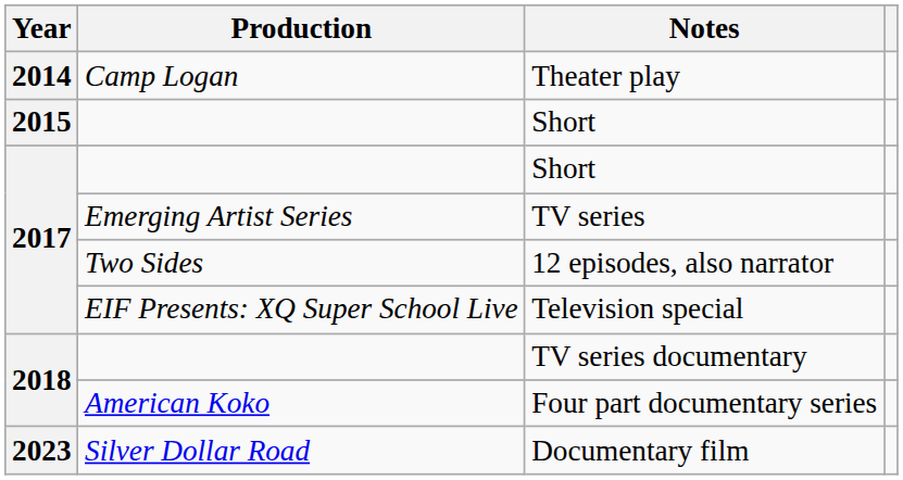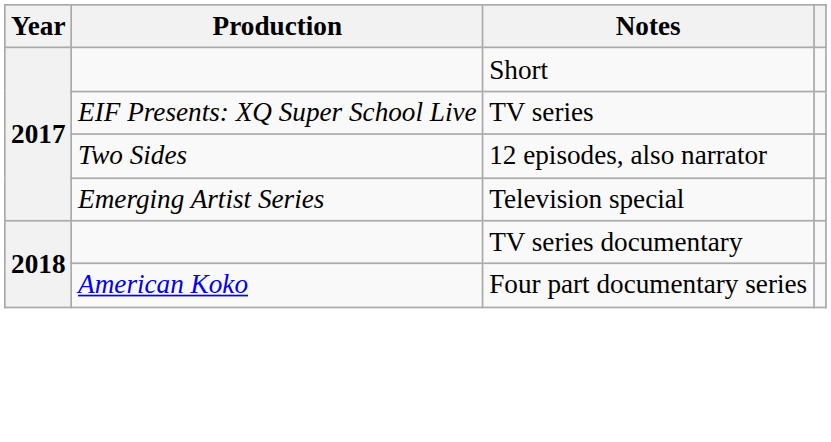- row: 2014 | Camp Logan | Theater play
- row: 2015 | Short
TV series | Production: Emerging Artist Series -> EIF Presents: XQ Super School Live
Television special | Production: EIF Presents: XQ Super School Live -> Emerging Artist Series
- row: 2023 | Silver Dollar Road | Documentary film
